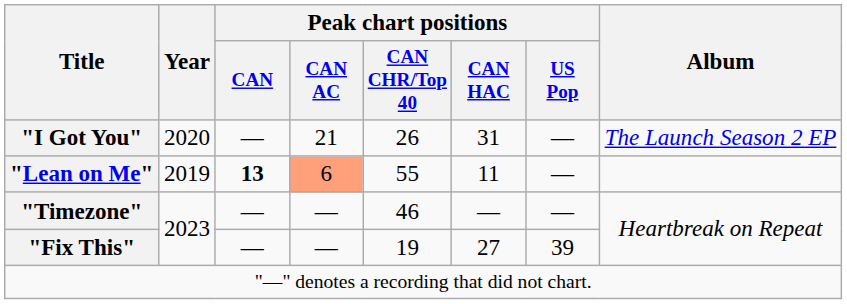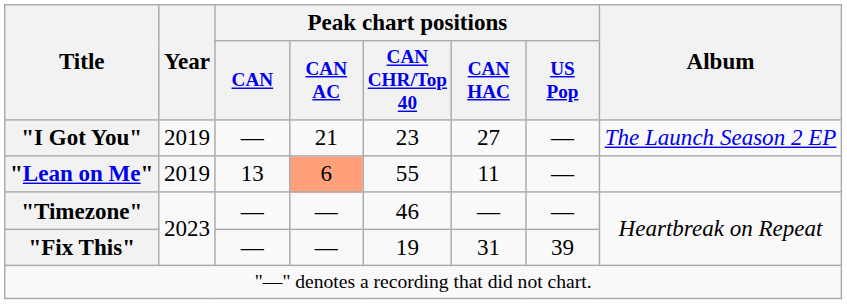"I Got You" | Year: 2020 -> 2019
"I Got You" | Peak chart positions / CAN CHR/Top 40: 26 -> 23
"I Got You" | Peak chart positions / CAN HAC: 31 -> 27
"Lean on Me" | Peak chart positions / CAN: bold -> normal
"Fix This" | Peak chart positions / CAN HAC: 27 -> 31
